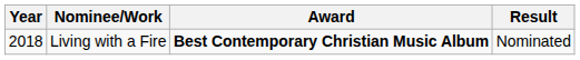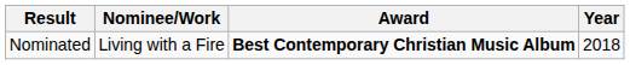columns swapped: Year <-> Result
